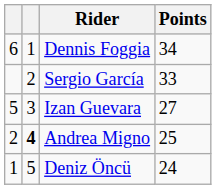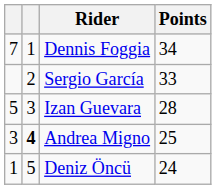Dennis Foggia | column 1: 6 -> 7
Izan Guevara | Points: 27 -> 28
Andrea Migno | column 1: 2 -> 3
